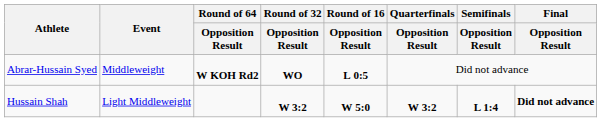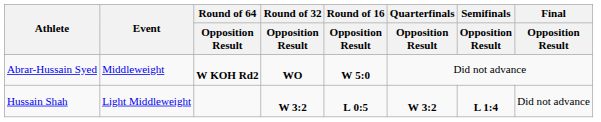Abrar-Hussain Syed | Round of 16 / Opposition Result: L 0:5 -> W 5:0
Hussain Shah | Round of 16 / Opposition Result: W 5:0 -> L 0:5
Hussain Shah | Final / Opposition Result: bold -> normal
